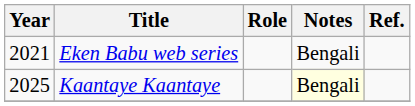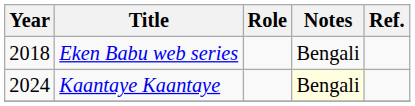Eken Babu web series | Year: 2021 -> 2018
Kaantaye Kaantaye | Year: 2025 -> 2024
